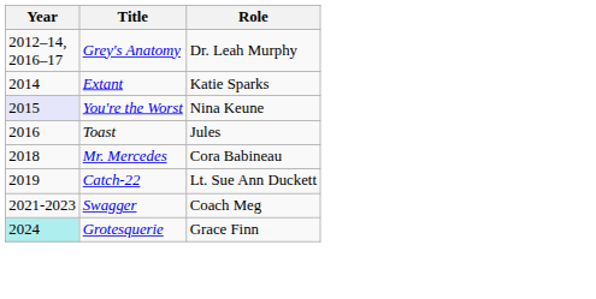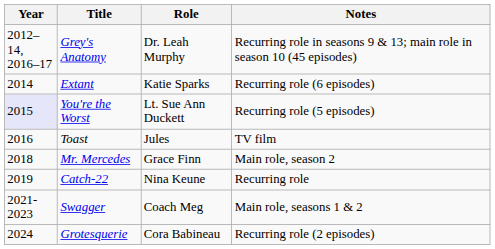+ column: Notes | Recurring role in seasons 9 & 13; main role in season 10 (45 episodes) | Recurring role (6 episodes) | Recurring role (5 episodes) | TV film | Main role, season 2 | Recurring role | Main role, seasons 1 & 2 | Recurring role (2 episodes)
You're the Worst | Role: Nina Keune -> Lt. Sue Ann Duckett
Mr. Mercedes | Role: Cora Babineau -> Grace Finn
Catch-22 | Role: Lt. Sue Ann Duckett -> Nina Keune
Grotesquerie | Year: paleturquoise background -> no background
Grotesquerie | Role: Grace Finn -> Cora Babineau
